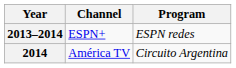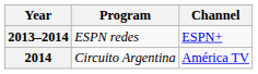columns swapped: Program <-> Channel
